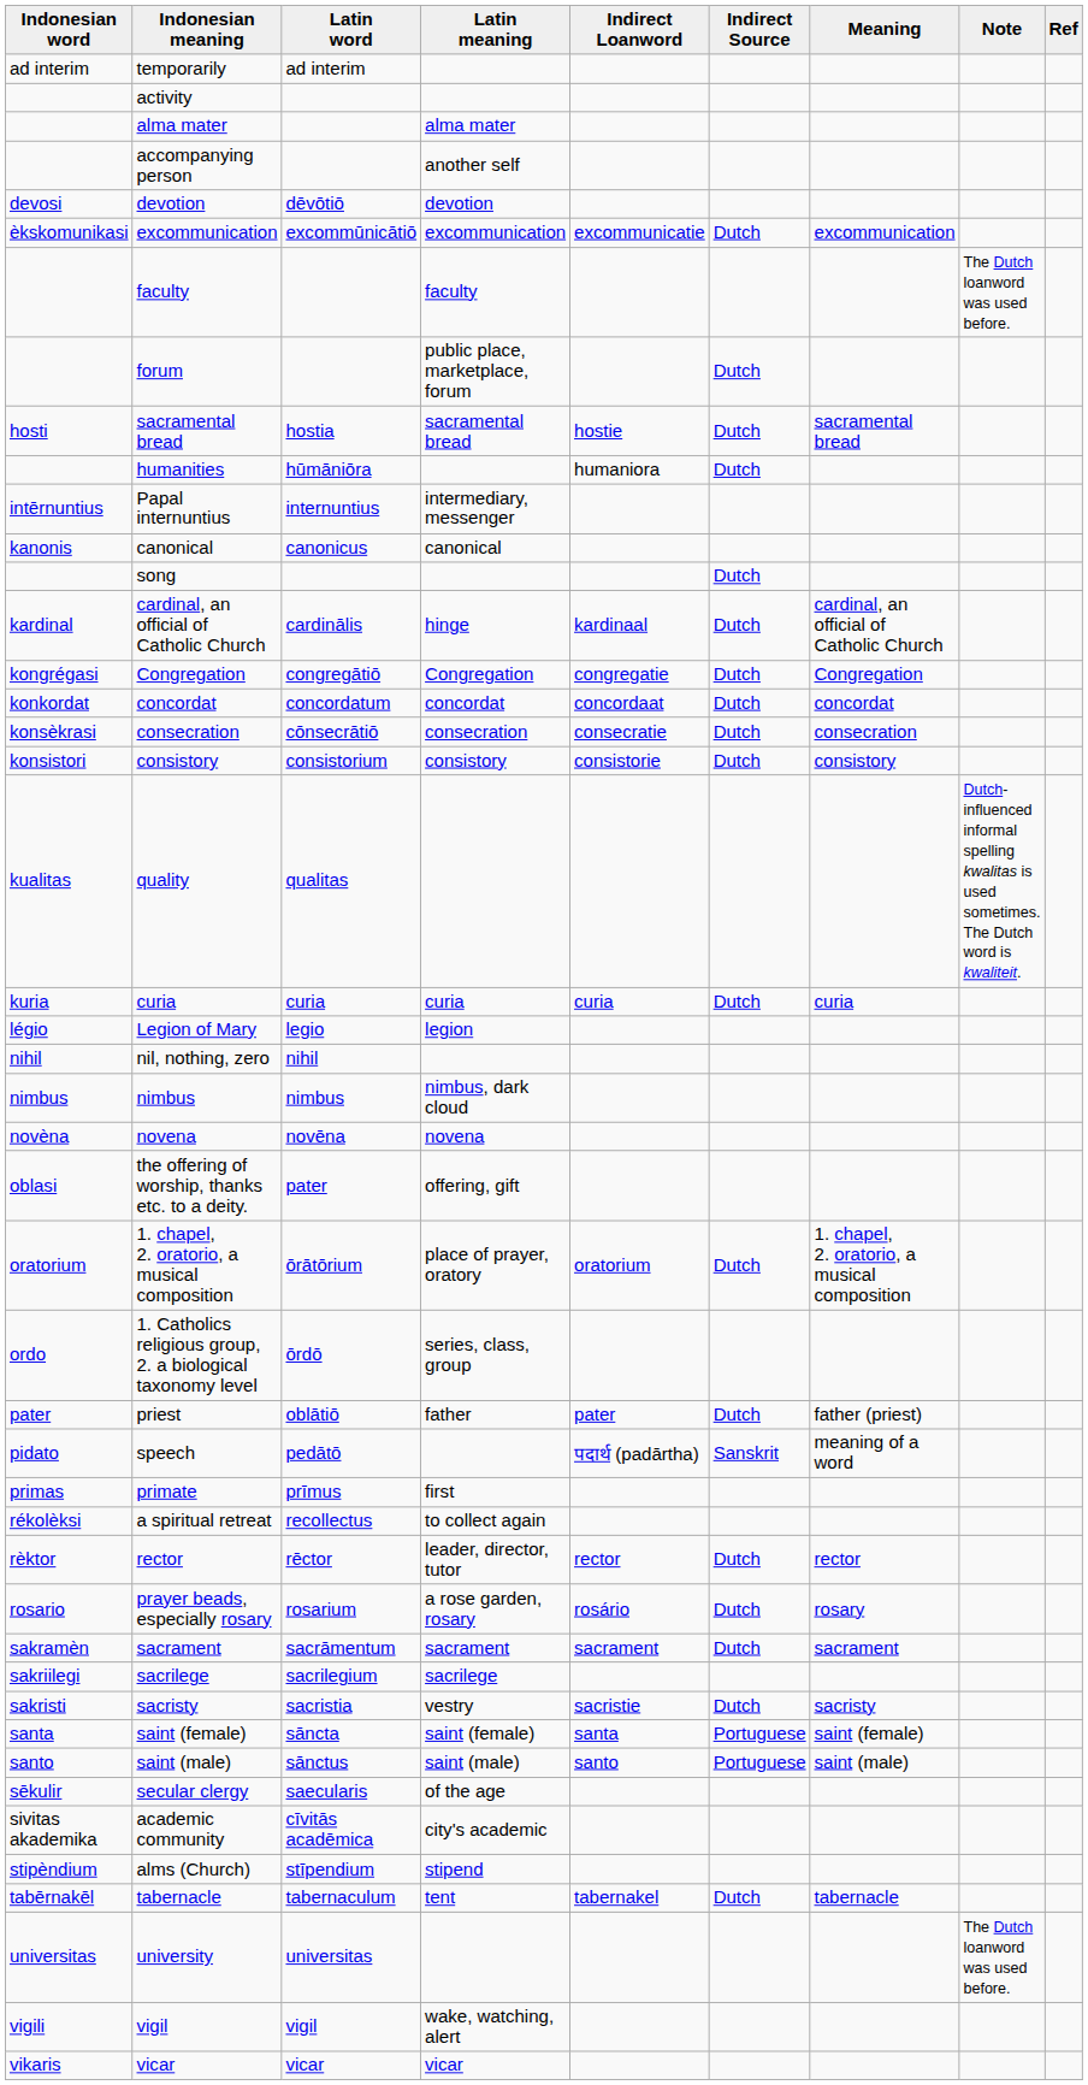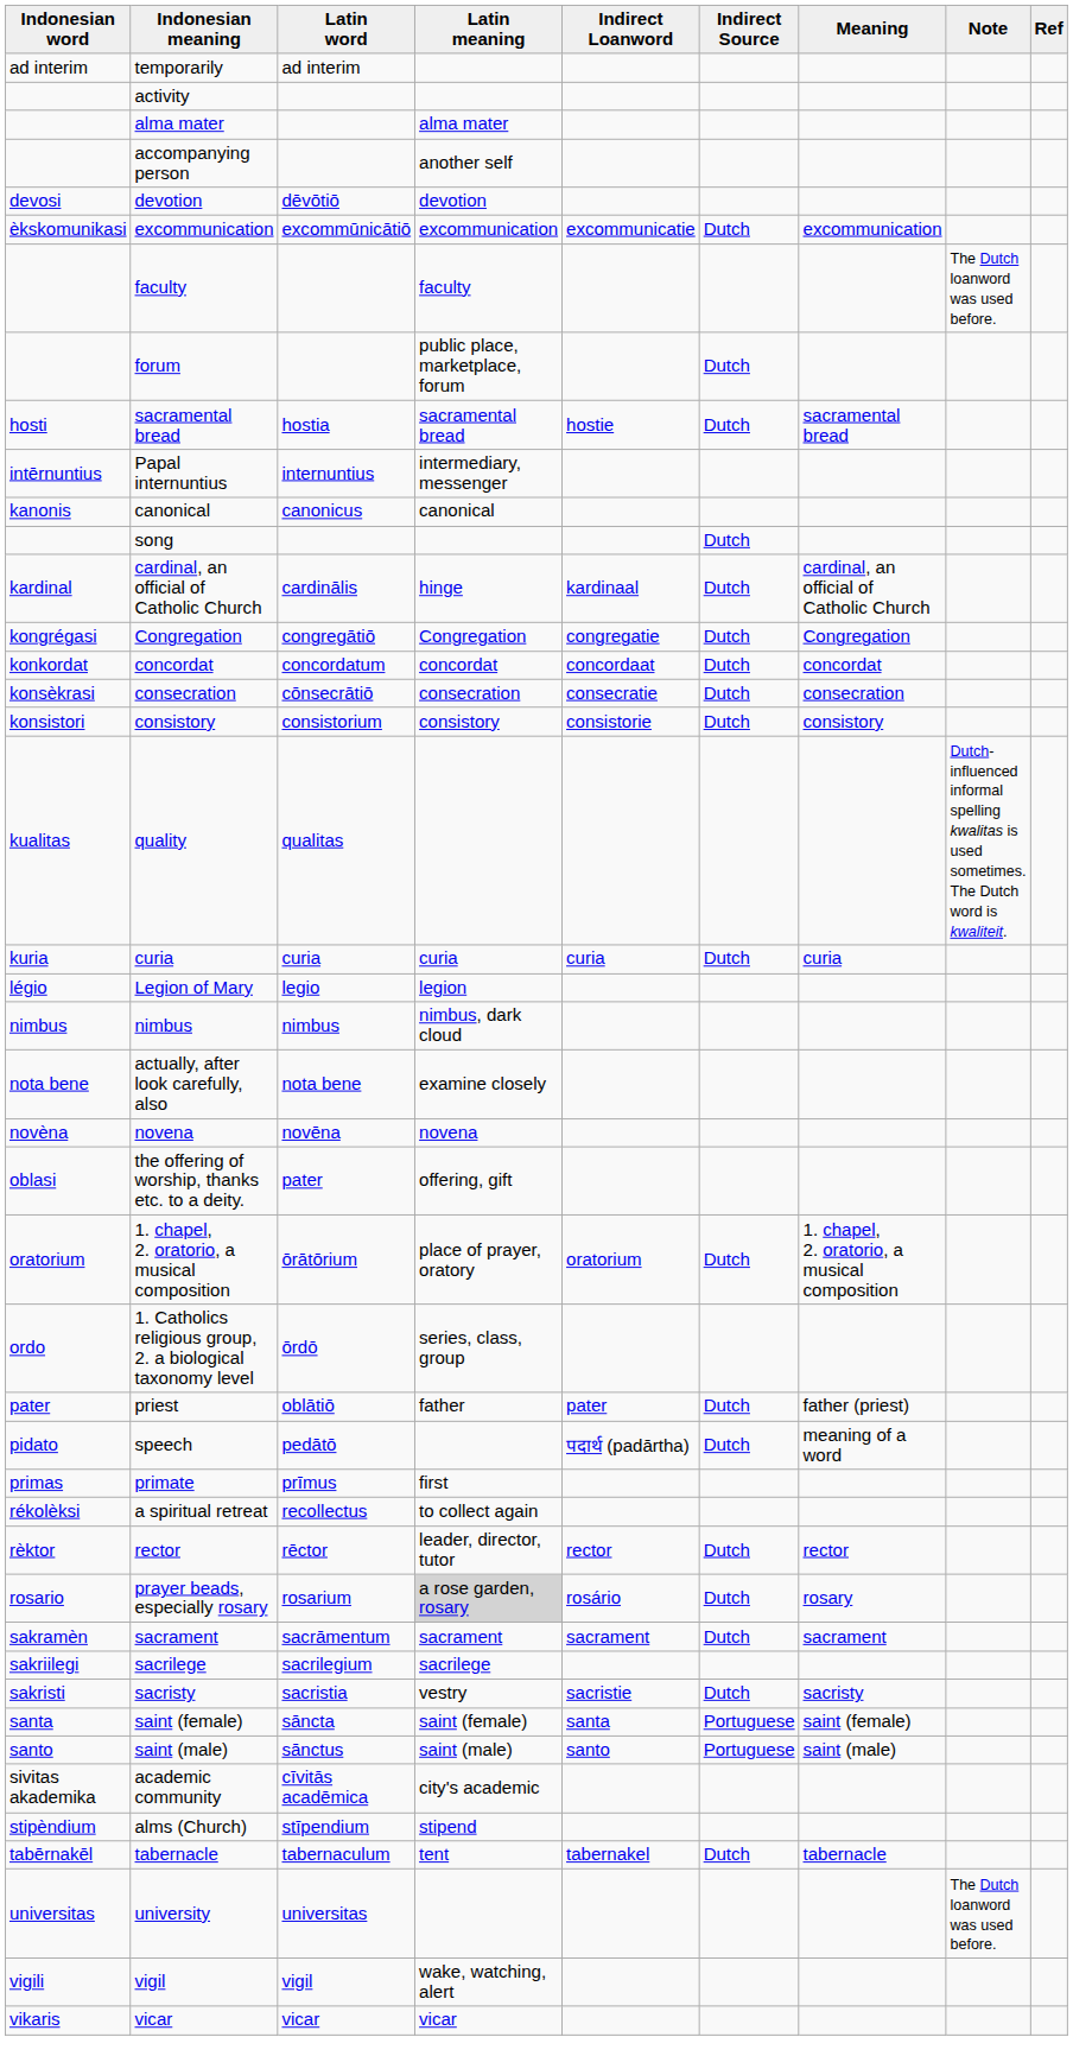- row: humanities | hūmāniōra | humaniora | Dutch
- row: nihil | nil, nothing, zero | nihil
+ row: nota bene | actually, after look carefully, also | nota bene | examine closely
speech | Indirect Source: Sanskrit -> Dutch
prayer beads, especially rosary | Latin meaning: no background -> lightgrey background
- row: sēkulir | secular clergy | saecularis | of the age
